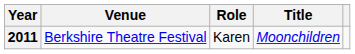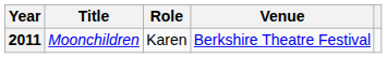columns swapped: Title <-> Venue
